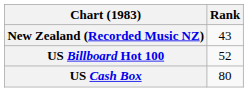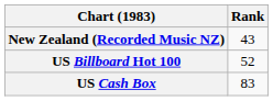US Cash Box | Rank: 80 -> 83
